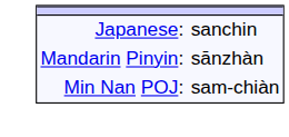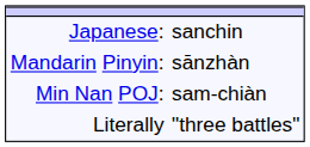+ row: Literally | "three battles"
